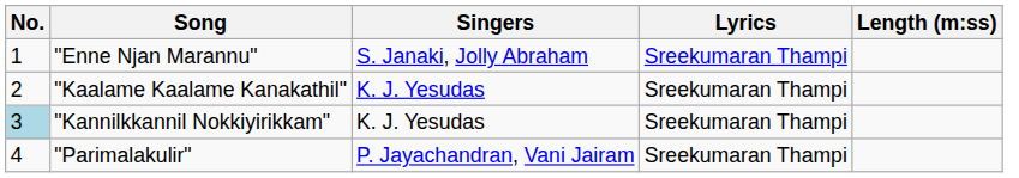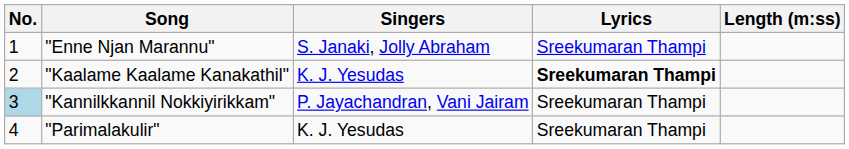"Kaalame Kaalame Kanakathil" | Lyrics: normal -> bold
"Kannilkkannil Nokkiyirikkam" | Singers: K. J. Yesudas -> P. Jayachandran, Vani Jairam
"Parimalakulir" | Singers: P. Jayachandran, Vani Jairam -> K. J. Yesudas
